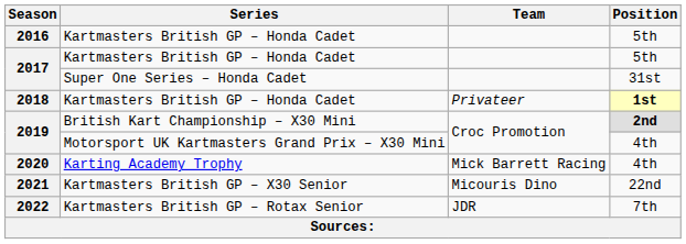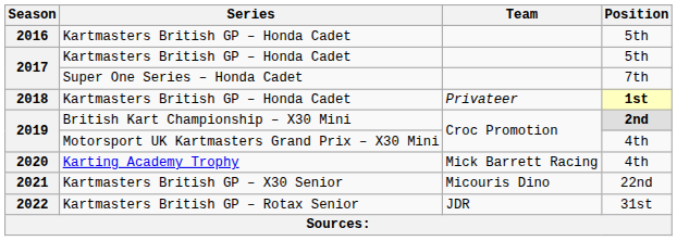2017 / Super One Series – Honda Cadet | Position: 31st -> 7th
2022 | Position: 7th -> 31st
